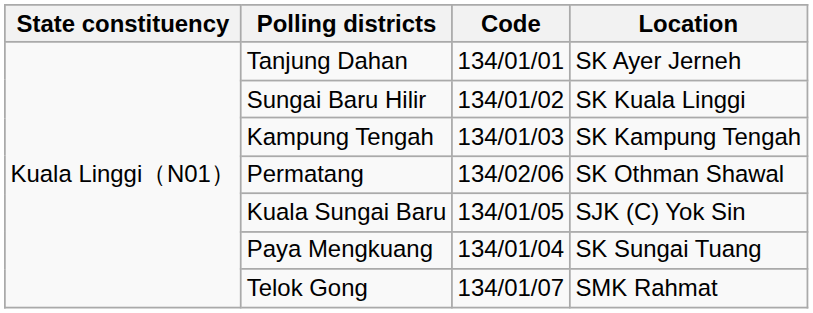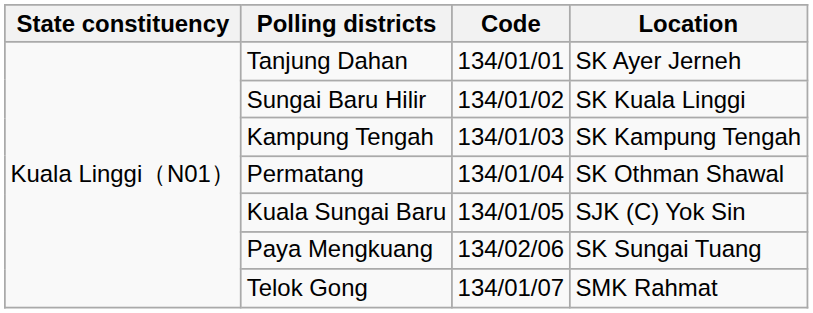Permatang | Code: 134/02/06 -> 134/01/04
Paya Mengkuang | Code: 134/01/04 -> 134/02/06
